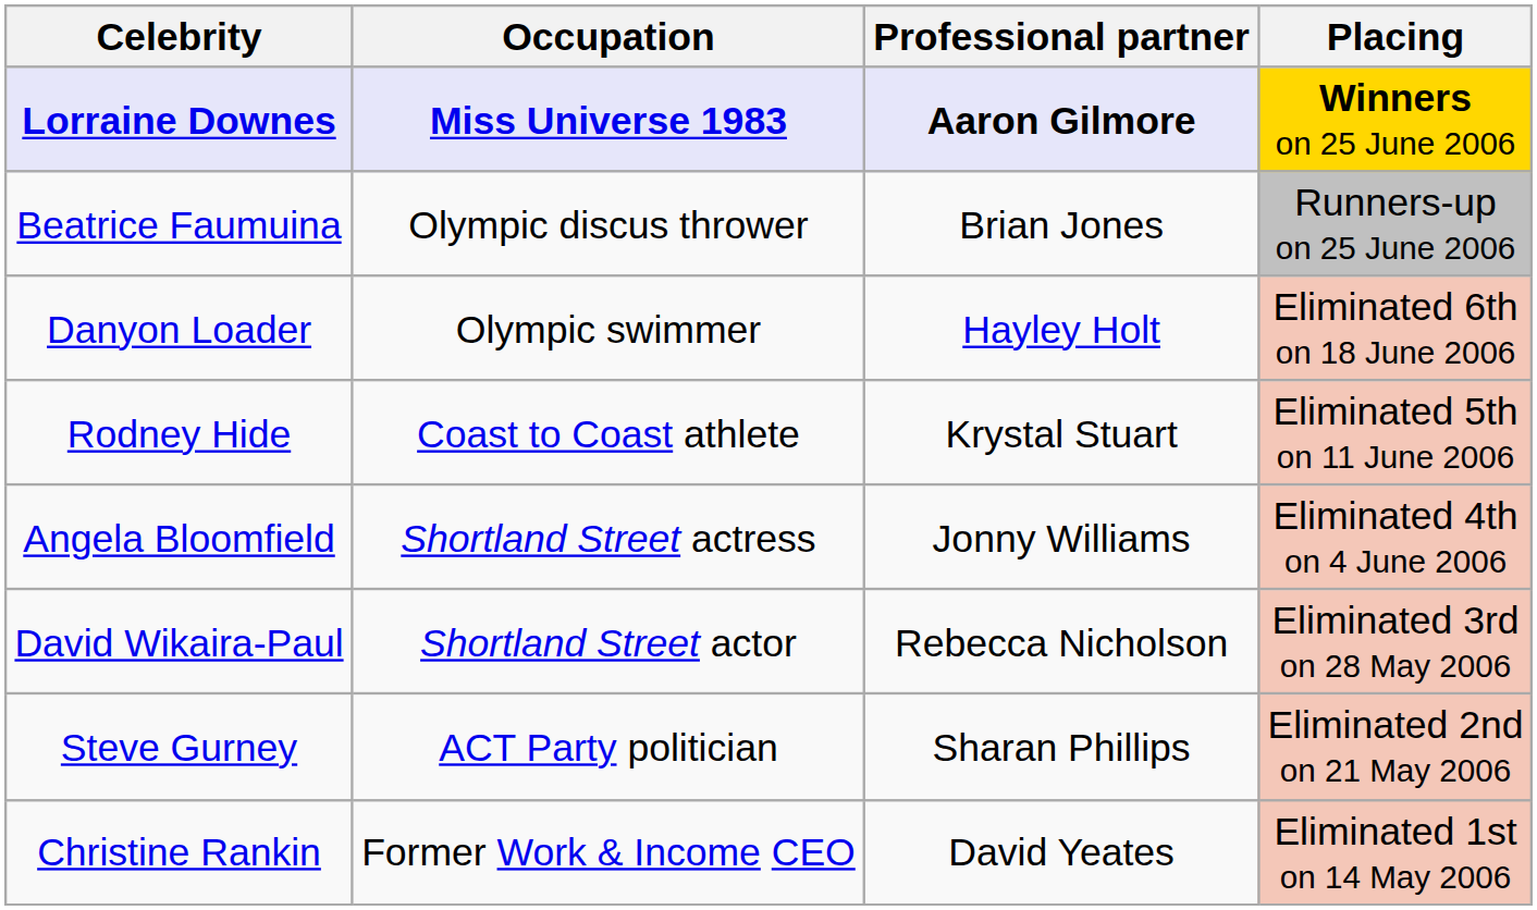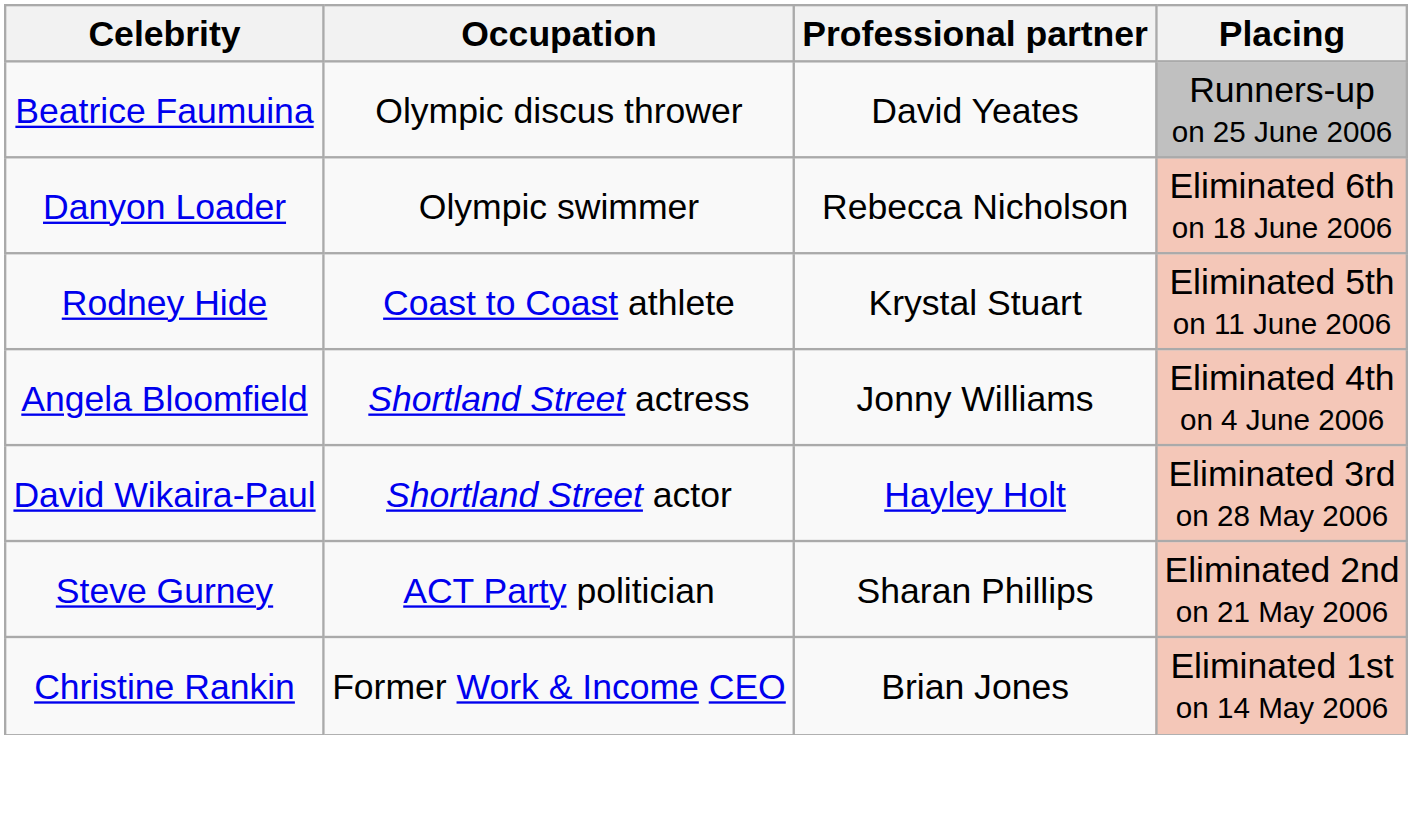- row: Lorraine Downes | Miss Universe 1983 | Aaron Gilmore | Winners on 25 June 2006
Beatrice Faumuina | Professional partner: Brian Jones -> David Yeates
Danyon Loader | Professional partner: Hayley Holt -> Rebecca Nicholson
David Wikaira-Paul | Professional partner: Rebecca Nicholson -> Hayley Holt
Christine Rankin | Professional partner: David Yeates -> Brian Jones
